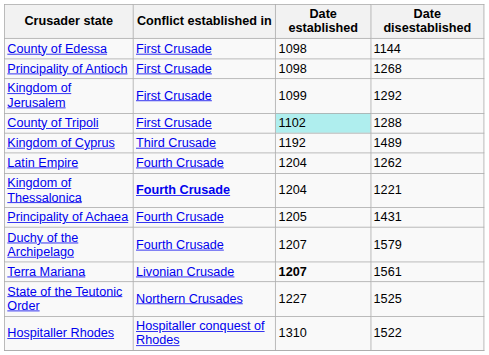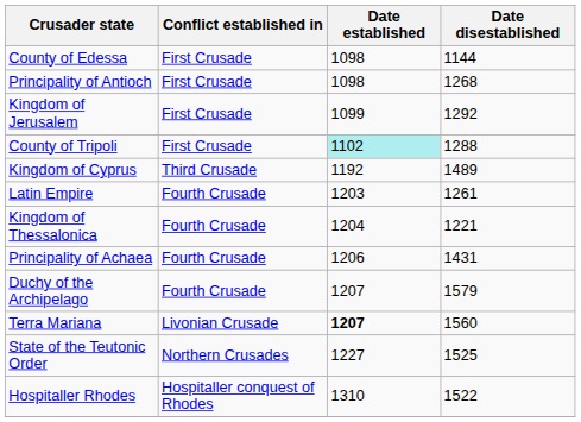Latin Empire | Date established: 1204 -> 1203
Latin Empire | Date disestablished: 1262 -> 1261
Kingdom of Thessalonica | Conflict established in: bold -> normal
Principality of Achaea | Date established: 1205 -> 1206
Terra Mariana | Date disestablished: 1561 -> 1560
